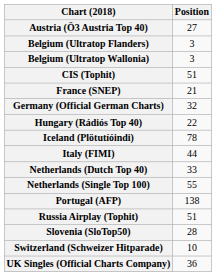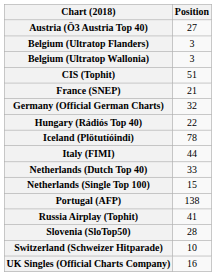Netherlands (Single Top 100) | Position: 55 -> 15
Russia Airplay (Tophit) | Position: 51 -> 41
UK Singles (Official Charts Company) | Position: 36 -> 16
